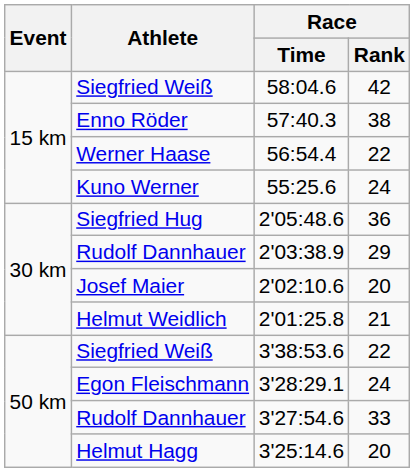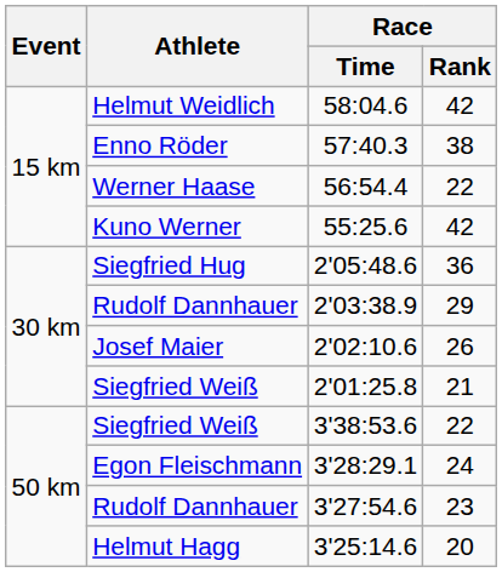58:04.6 | Athlete: Siegfried Weiß -> Helmut Weidlich
55:25.6 | Race / Rank: 24 -> 42
2'02:10.6 | Race / Rank: 20 -> 26
2'01:25.8 | Athlete: Helmut Weidlich -> Siegfried Weiß
3'27:54.6 | Race / Rank: 33 -> 23
